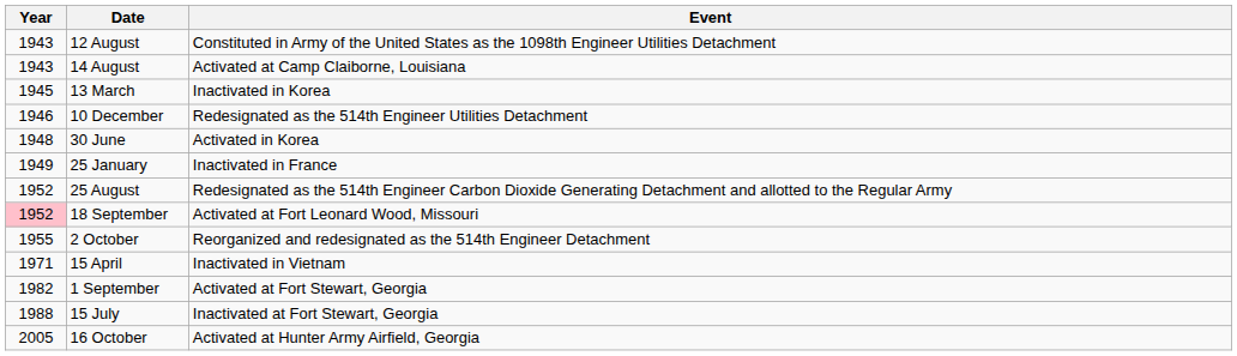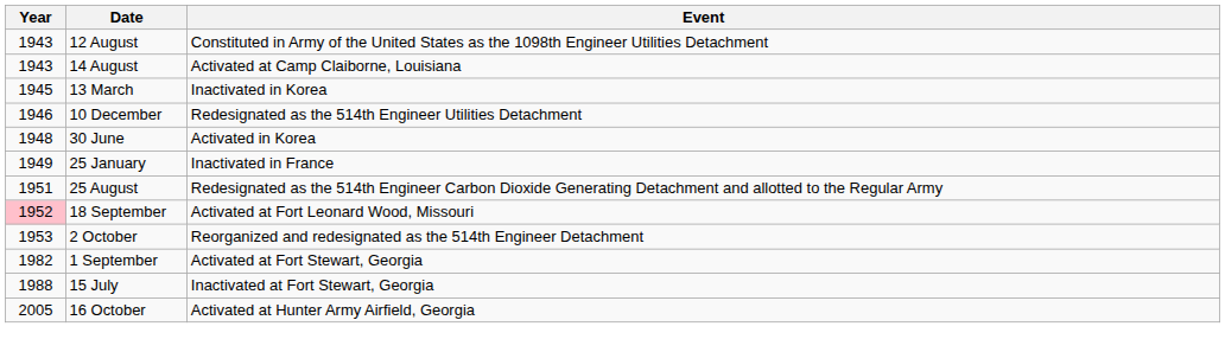25 August | Year: 1952 -> 1951
2 October | Year: 1955 -> 1953
- row: 1971 | 15 April | Inactivated in Vietnam
